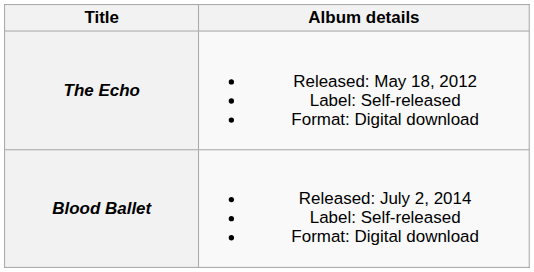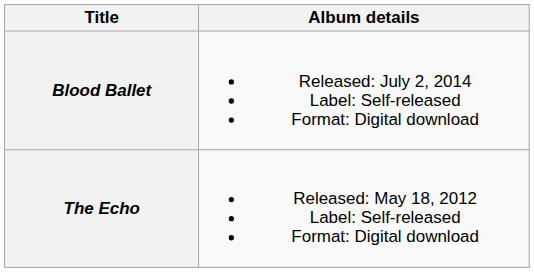rows swapped: The Echo <-> Blood Ballet
